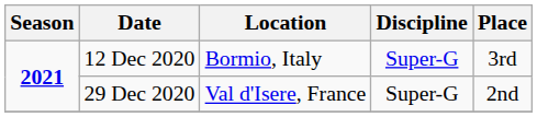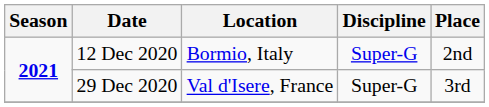12 Dec 2020 | Place: 3rd -> 2nd
29 Dec 2020 | Place: 2nd -> 3rd
